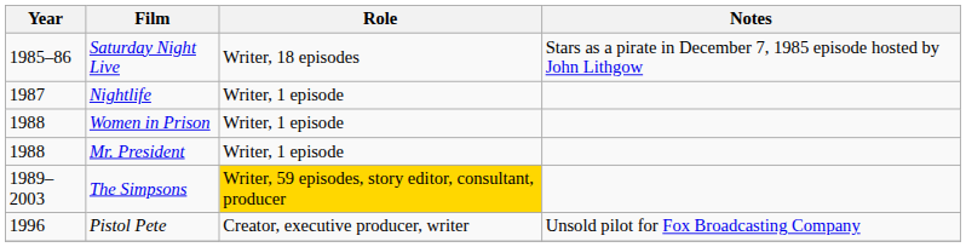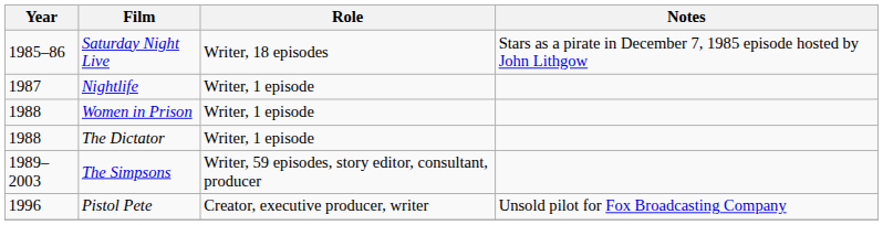- row: 1988 | Mr. President | Writer, 1 episode
+ row: 1988 | The Dictator | Writer, 1 episode
The Simpsons | Role: gold background -> no background
